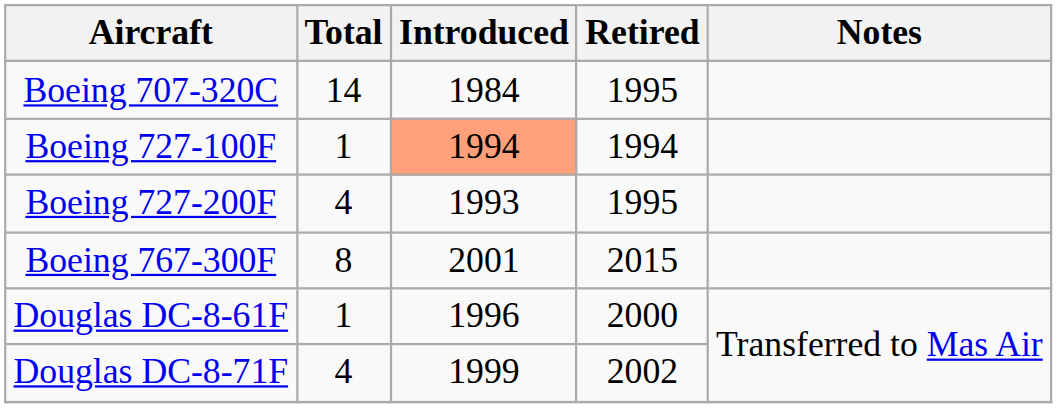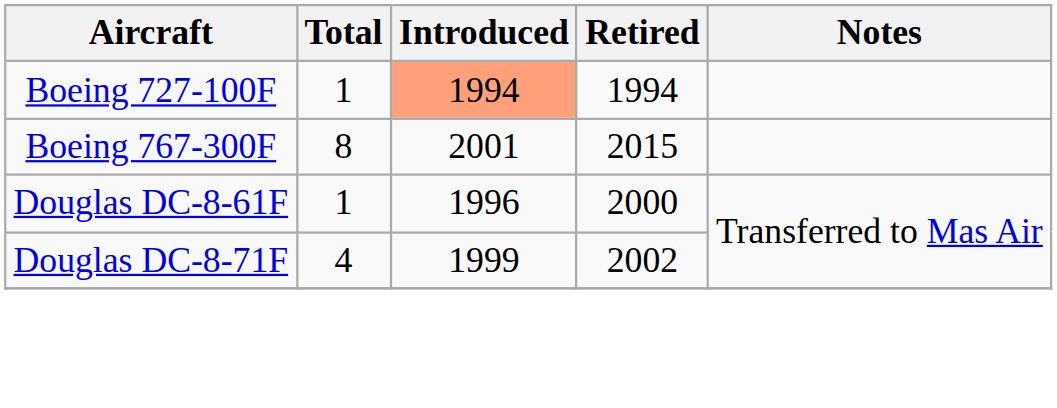- row: Boeing 707-320C | 14 | 1984 | 1995
- row: Boeing 727-200F | 4 | 1993 | 1995
